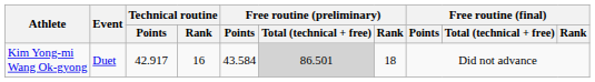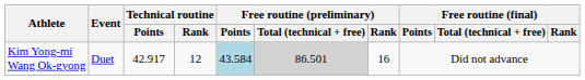Kim Yong-mi Wang Ok-gyong | Technical routine / Rank: 16 -> 12
Kim Yong-mi Wang Ok-gyong | Free routine (preliminary) / Points: no background -> lightblue background
Kim Yong-mi Wang Ok-gyong | Free routine (preliminary) / Rank: 18 -> 16
